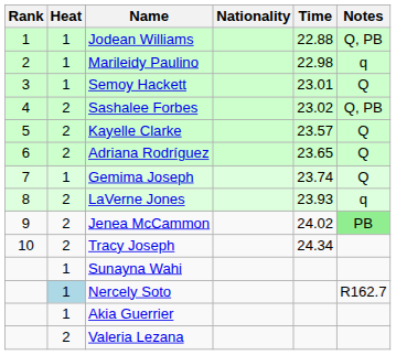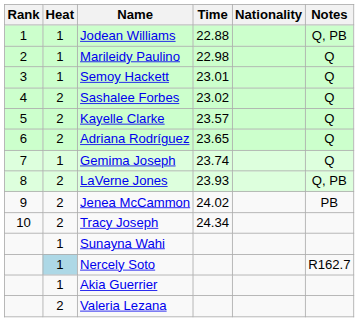columns swapped: Nationality <-> Time
Marileidy Paulino | Notes: q -> Q
Sashalee Forbes | Notes: Q, PB -> Q
LaVerne Jones | Notes: q -> Q, PB
Jenea McCammon | Notes: lightgreen background -> no background
